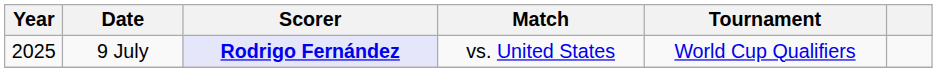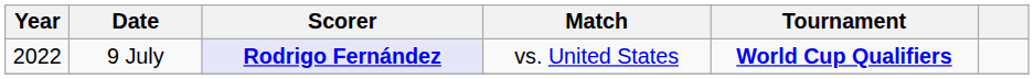9 July | Year: 2025 -> 2022
9 July | Tournament: normal -> bold
